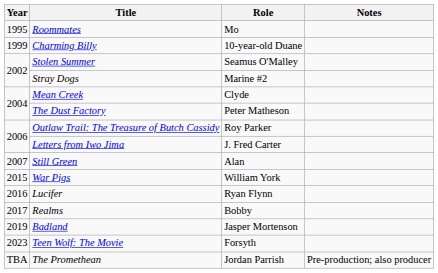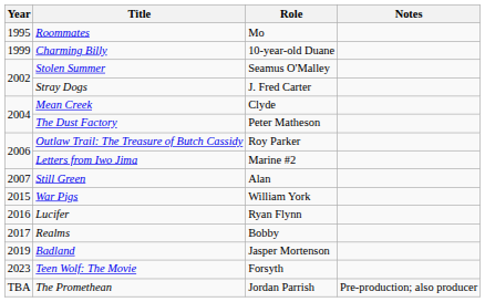Stray Dogs | Role: Marine #2 -> J. Fred Carter
Letters from Iwo Jima | Role: J. Fred Carter -> Marine #2
